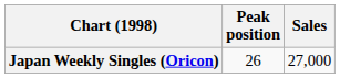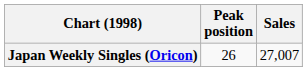Japan Weekly Singles (Oricon) | Sales: 27,000 -> 27,007
